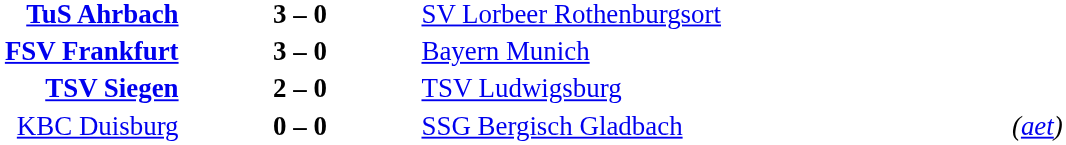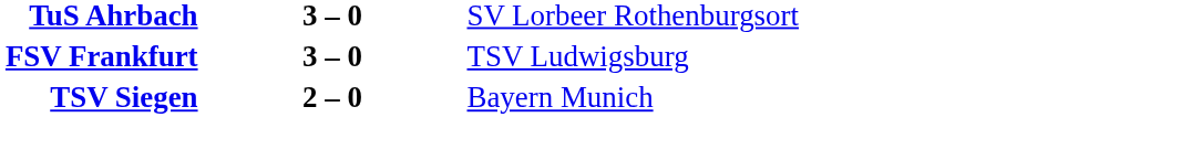FSV Frankfurt | column 3: Bayern Munich -> TSV Ludwigsburg
TSV Siegen | column 3: TSV Ludwigsburg -> Bayern Munich
- row: KBC Duisburg | 0 – 0 | SSG Bergisch Gladbach | (aet)
